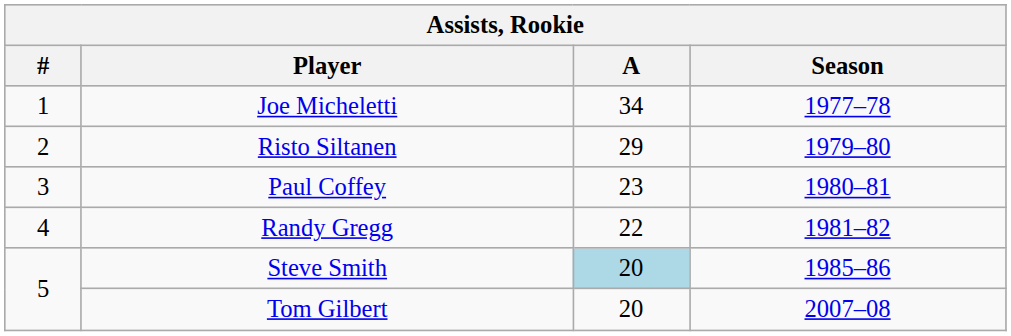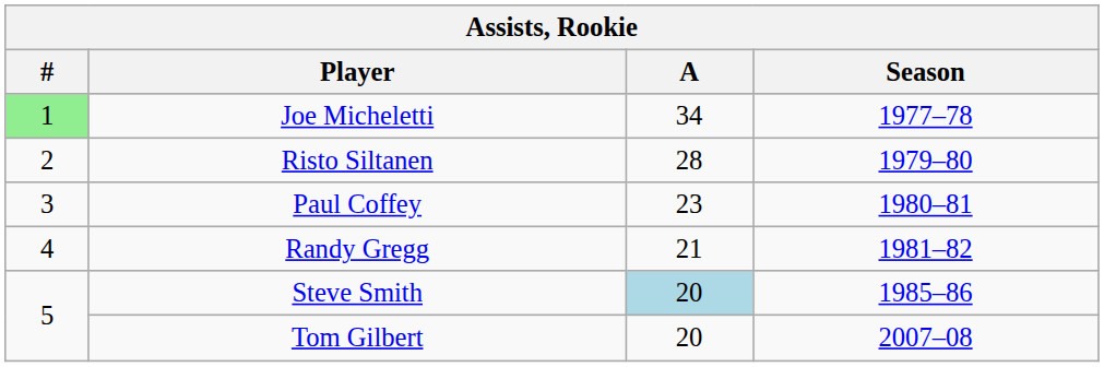Joe Micheletti | #: no background -> lightgreen background
Risto Siltanen | A: 29 -> 28
Randy Gregg | A: 22 -> 21
